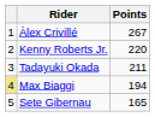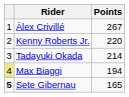Tadayuki Okada | Points: 211 -> 214
Sete Gibernau | column 1: normal -> bold
